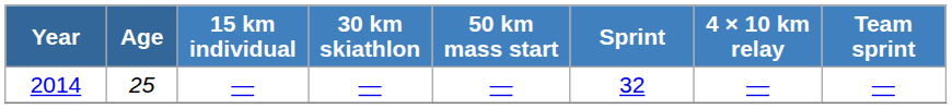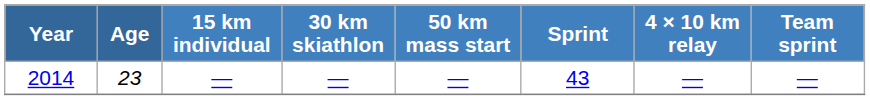2014 | Age: 25 -> 23
2014 | Sprint: 32 -> 43
